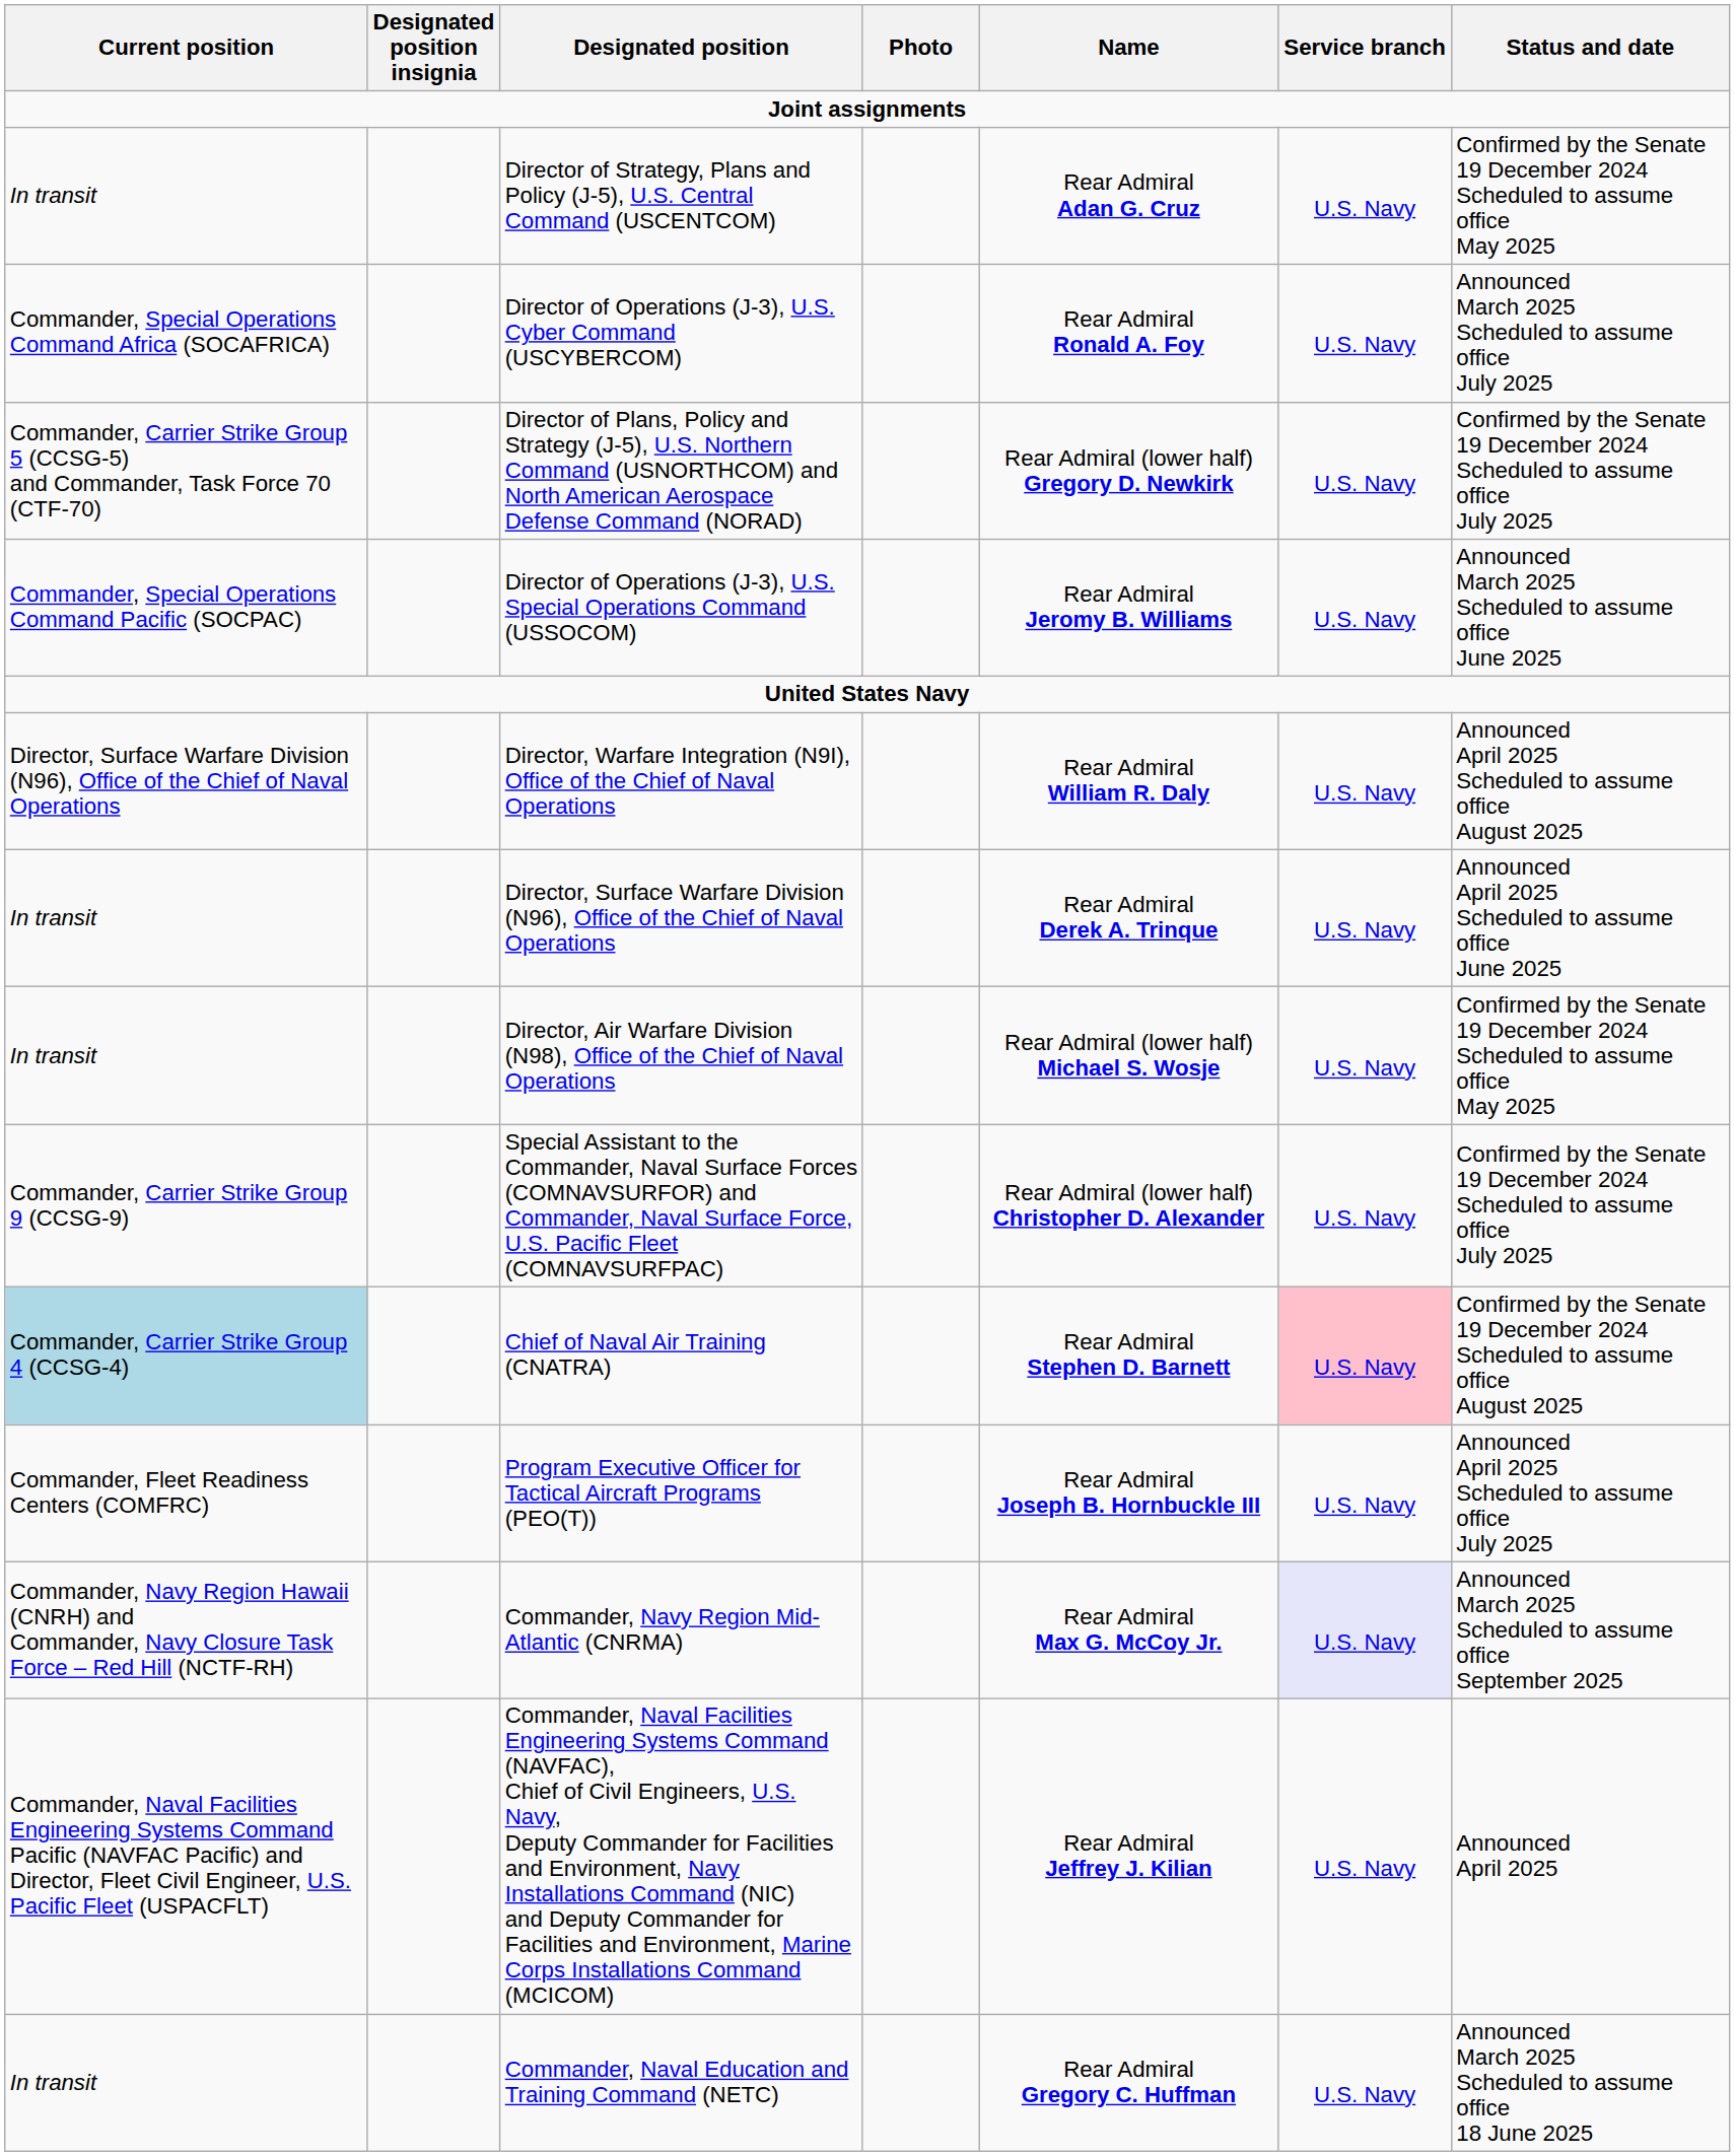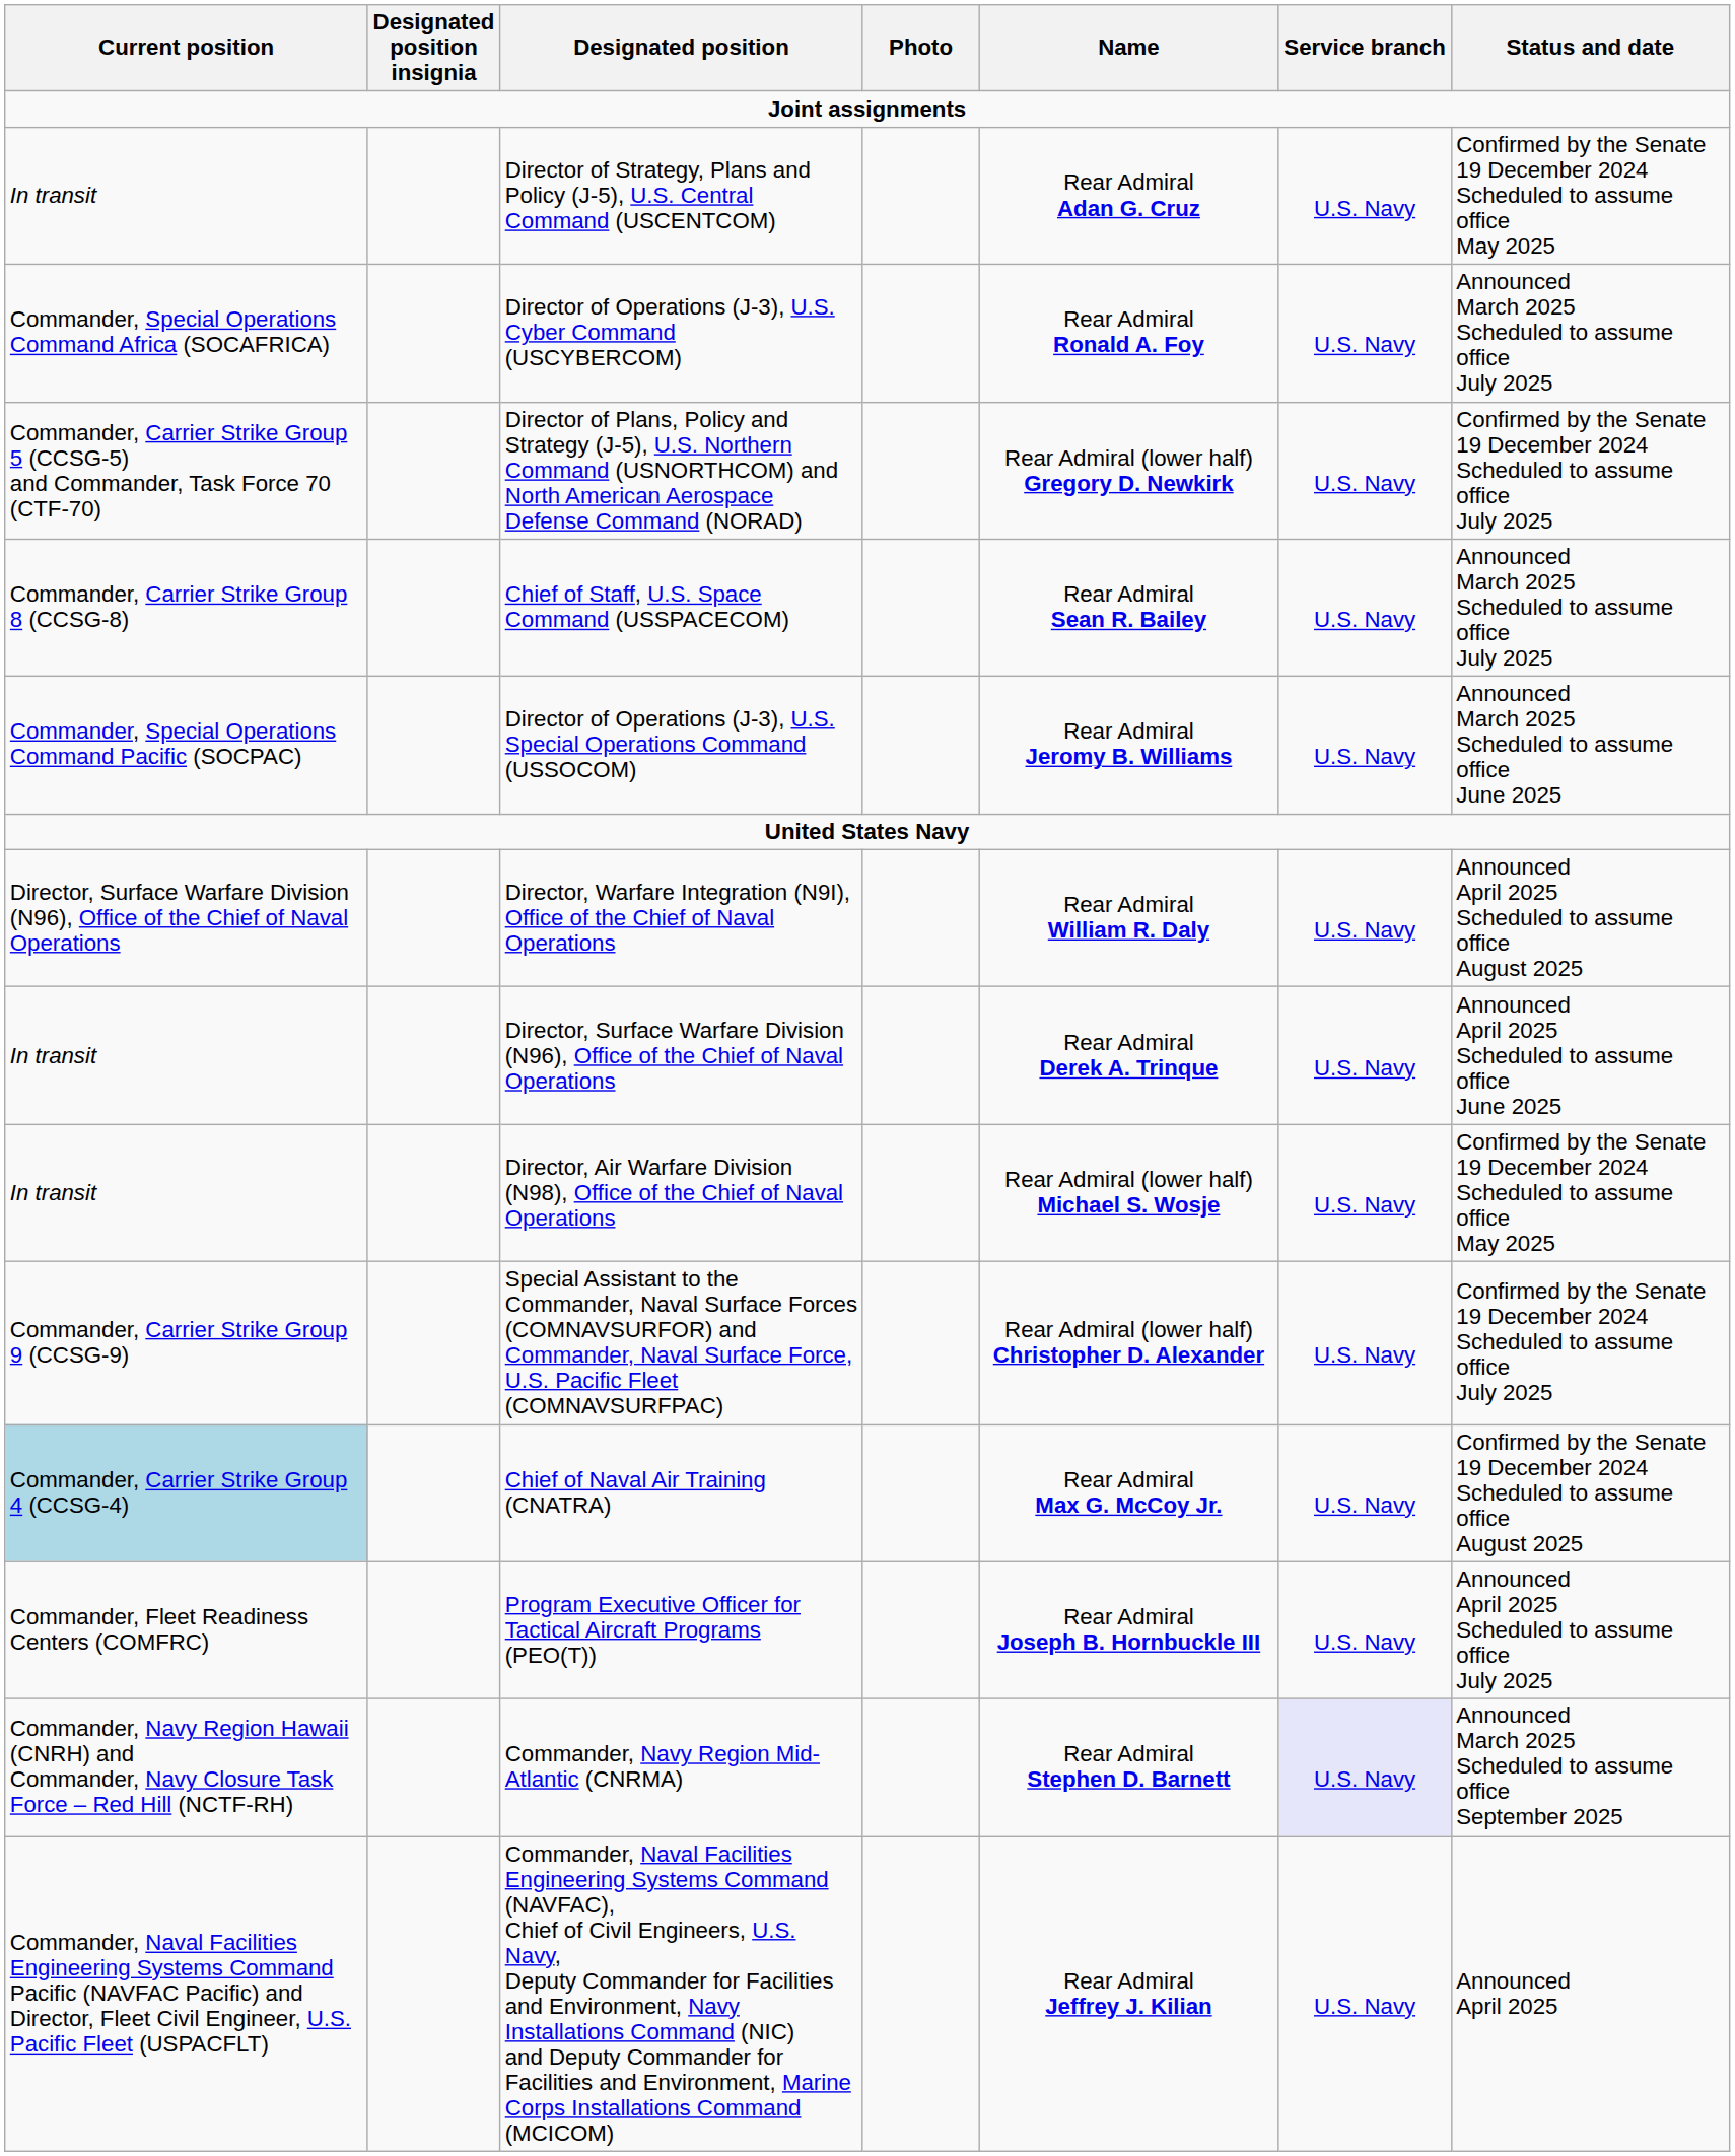+ row: Commander, Carrier Strike Group 8 (CCSG-8) | Chief of Staff, U.S. Space Command (USSPACECOM) | Rear Admiral Sean R. Bailey | U.S. Navy | Announced March 2025 Scheduled to assume office July 2025
Chief of Naval Air Training (CNATRA) | Name: Rear Admiral Stephen D. Barnett -> Rear Admiral Max G. McCoy Jr.
Chief of Naval Air Training (CNATRA) | Service branch: pink background -> no background
Commander, Navy Region Mid-Atlantic (CNRMA) | Name: Rear Admiral Max G. McCoy Jr. -> Rear Admiral Stephen D. Barnett
- row: In transit | Commander, Naval Education and Training Command (NETC) | Rear Admiral Gregory C. Huffman | U.S. Navy | Announced March 2025 Scheduled to assume office 18 June 2025
